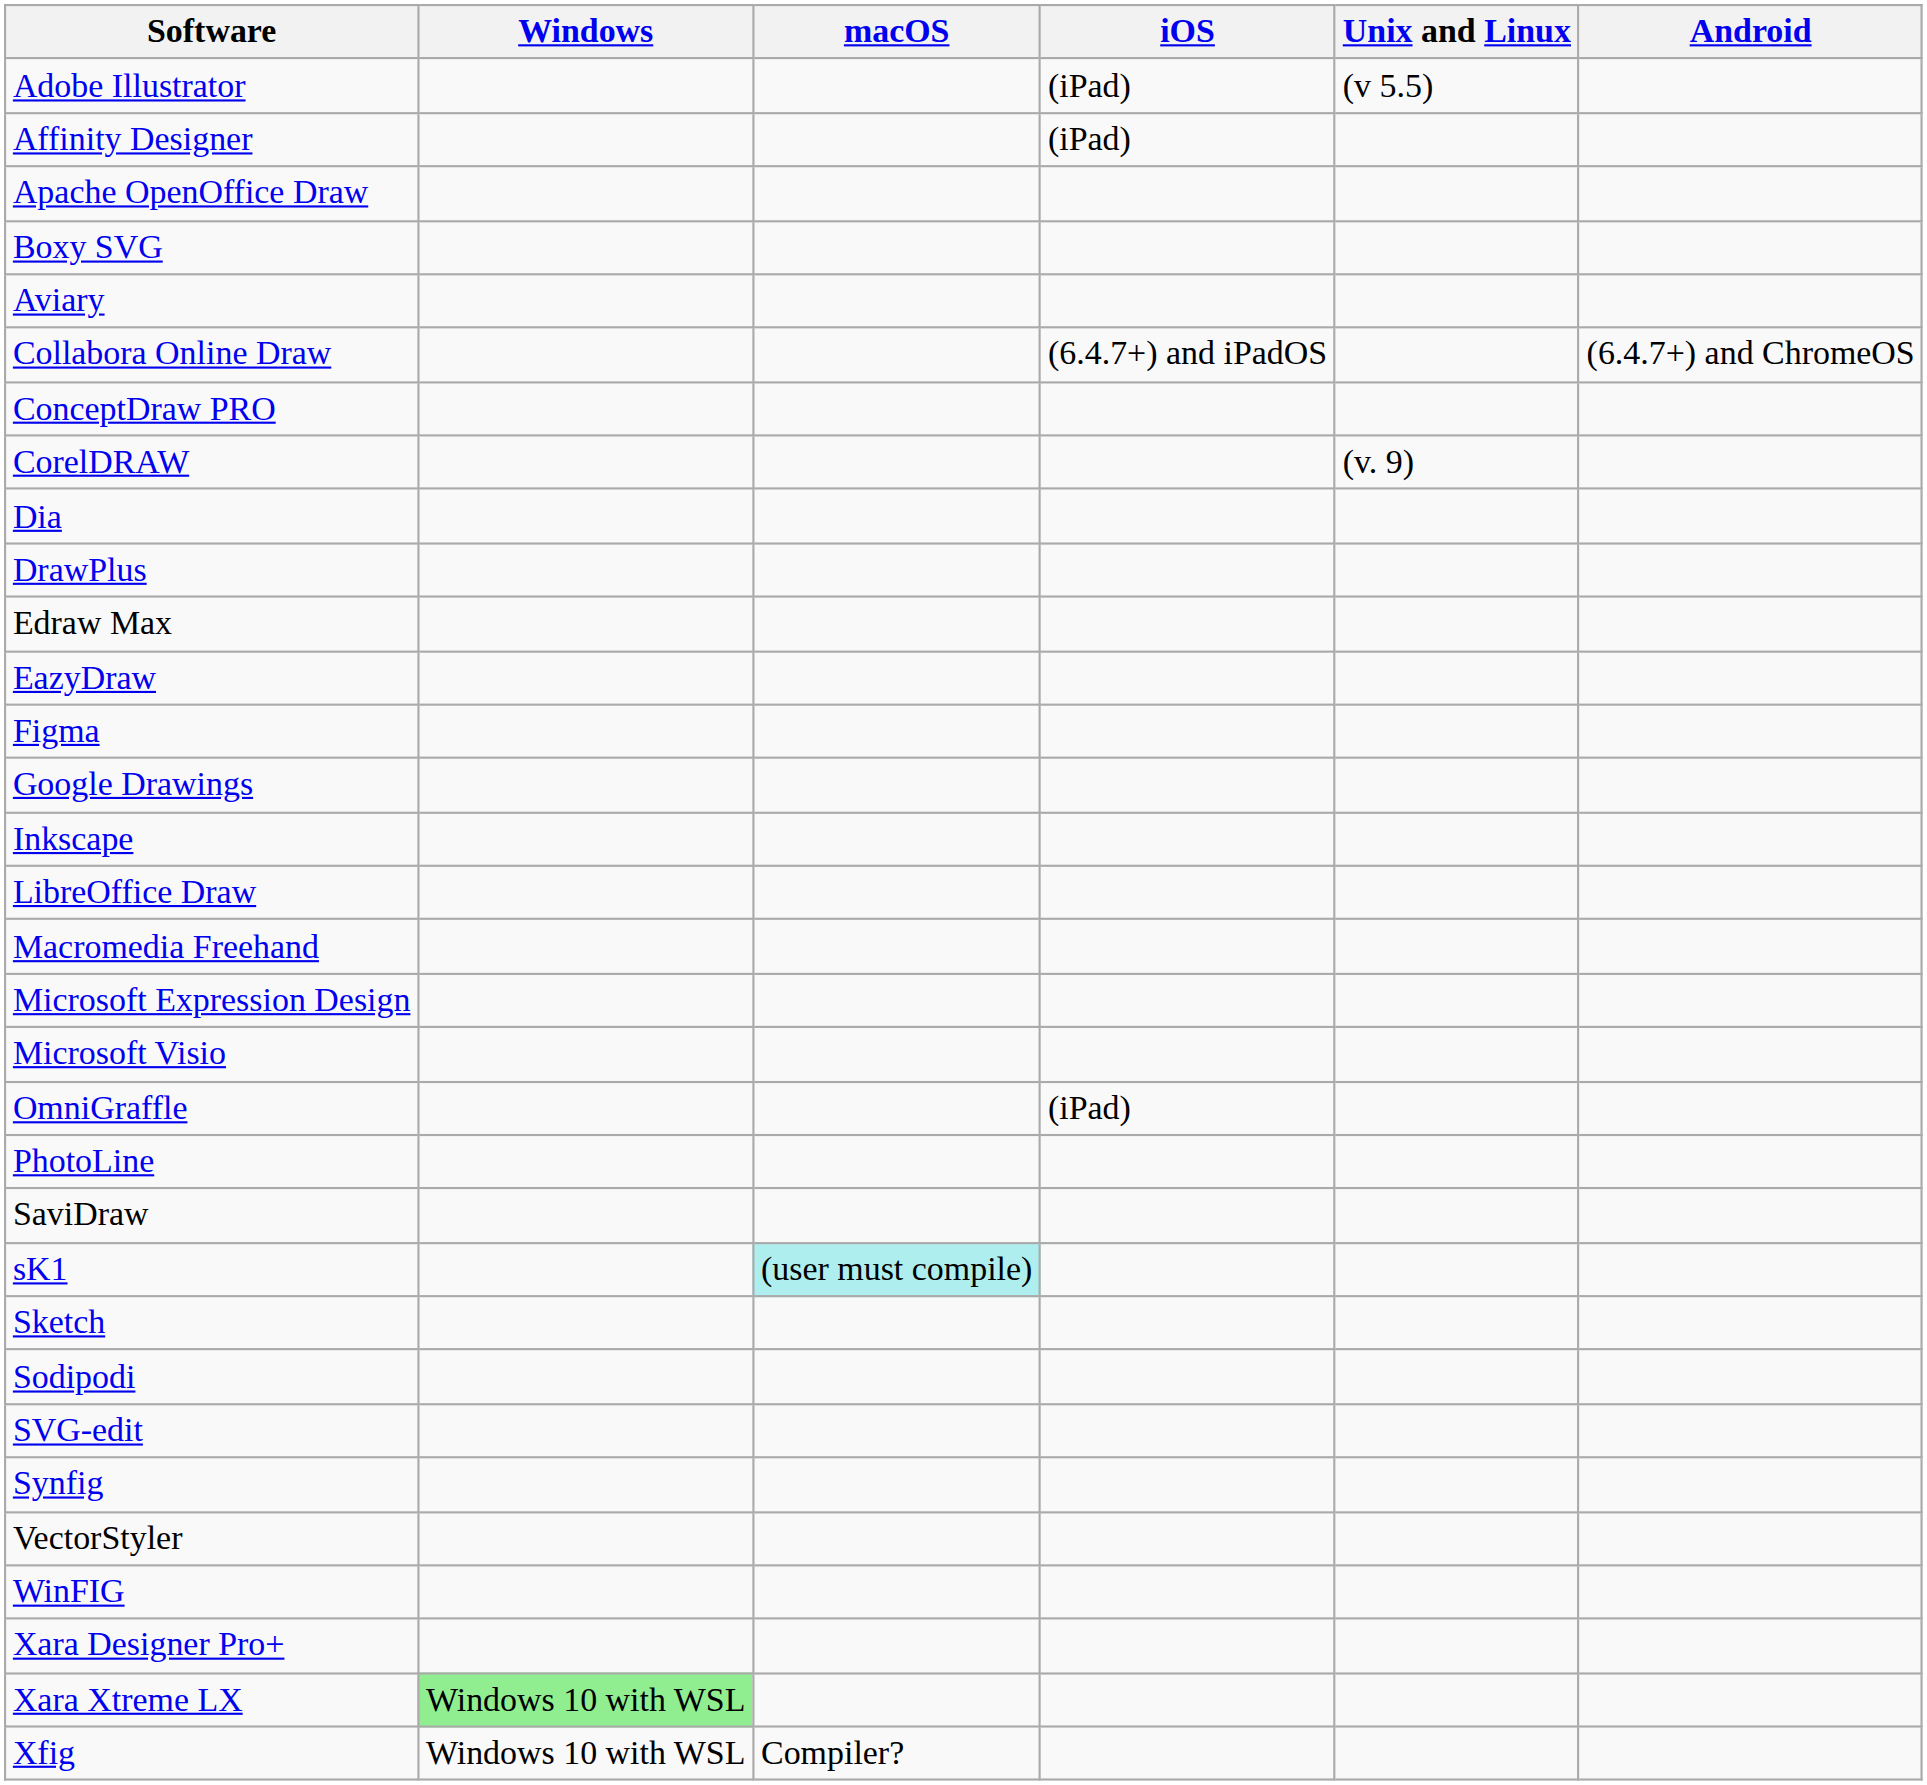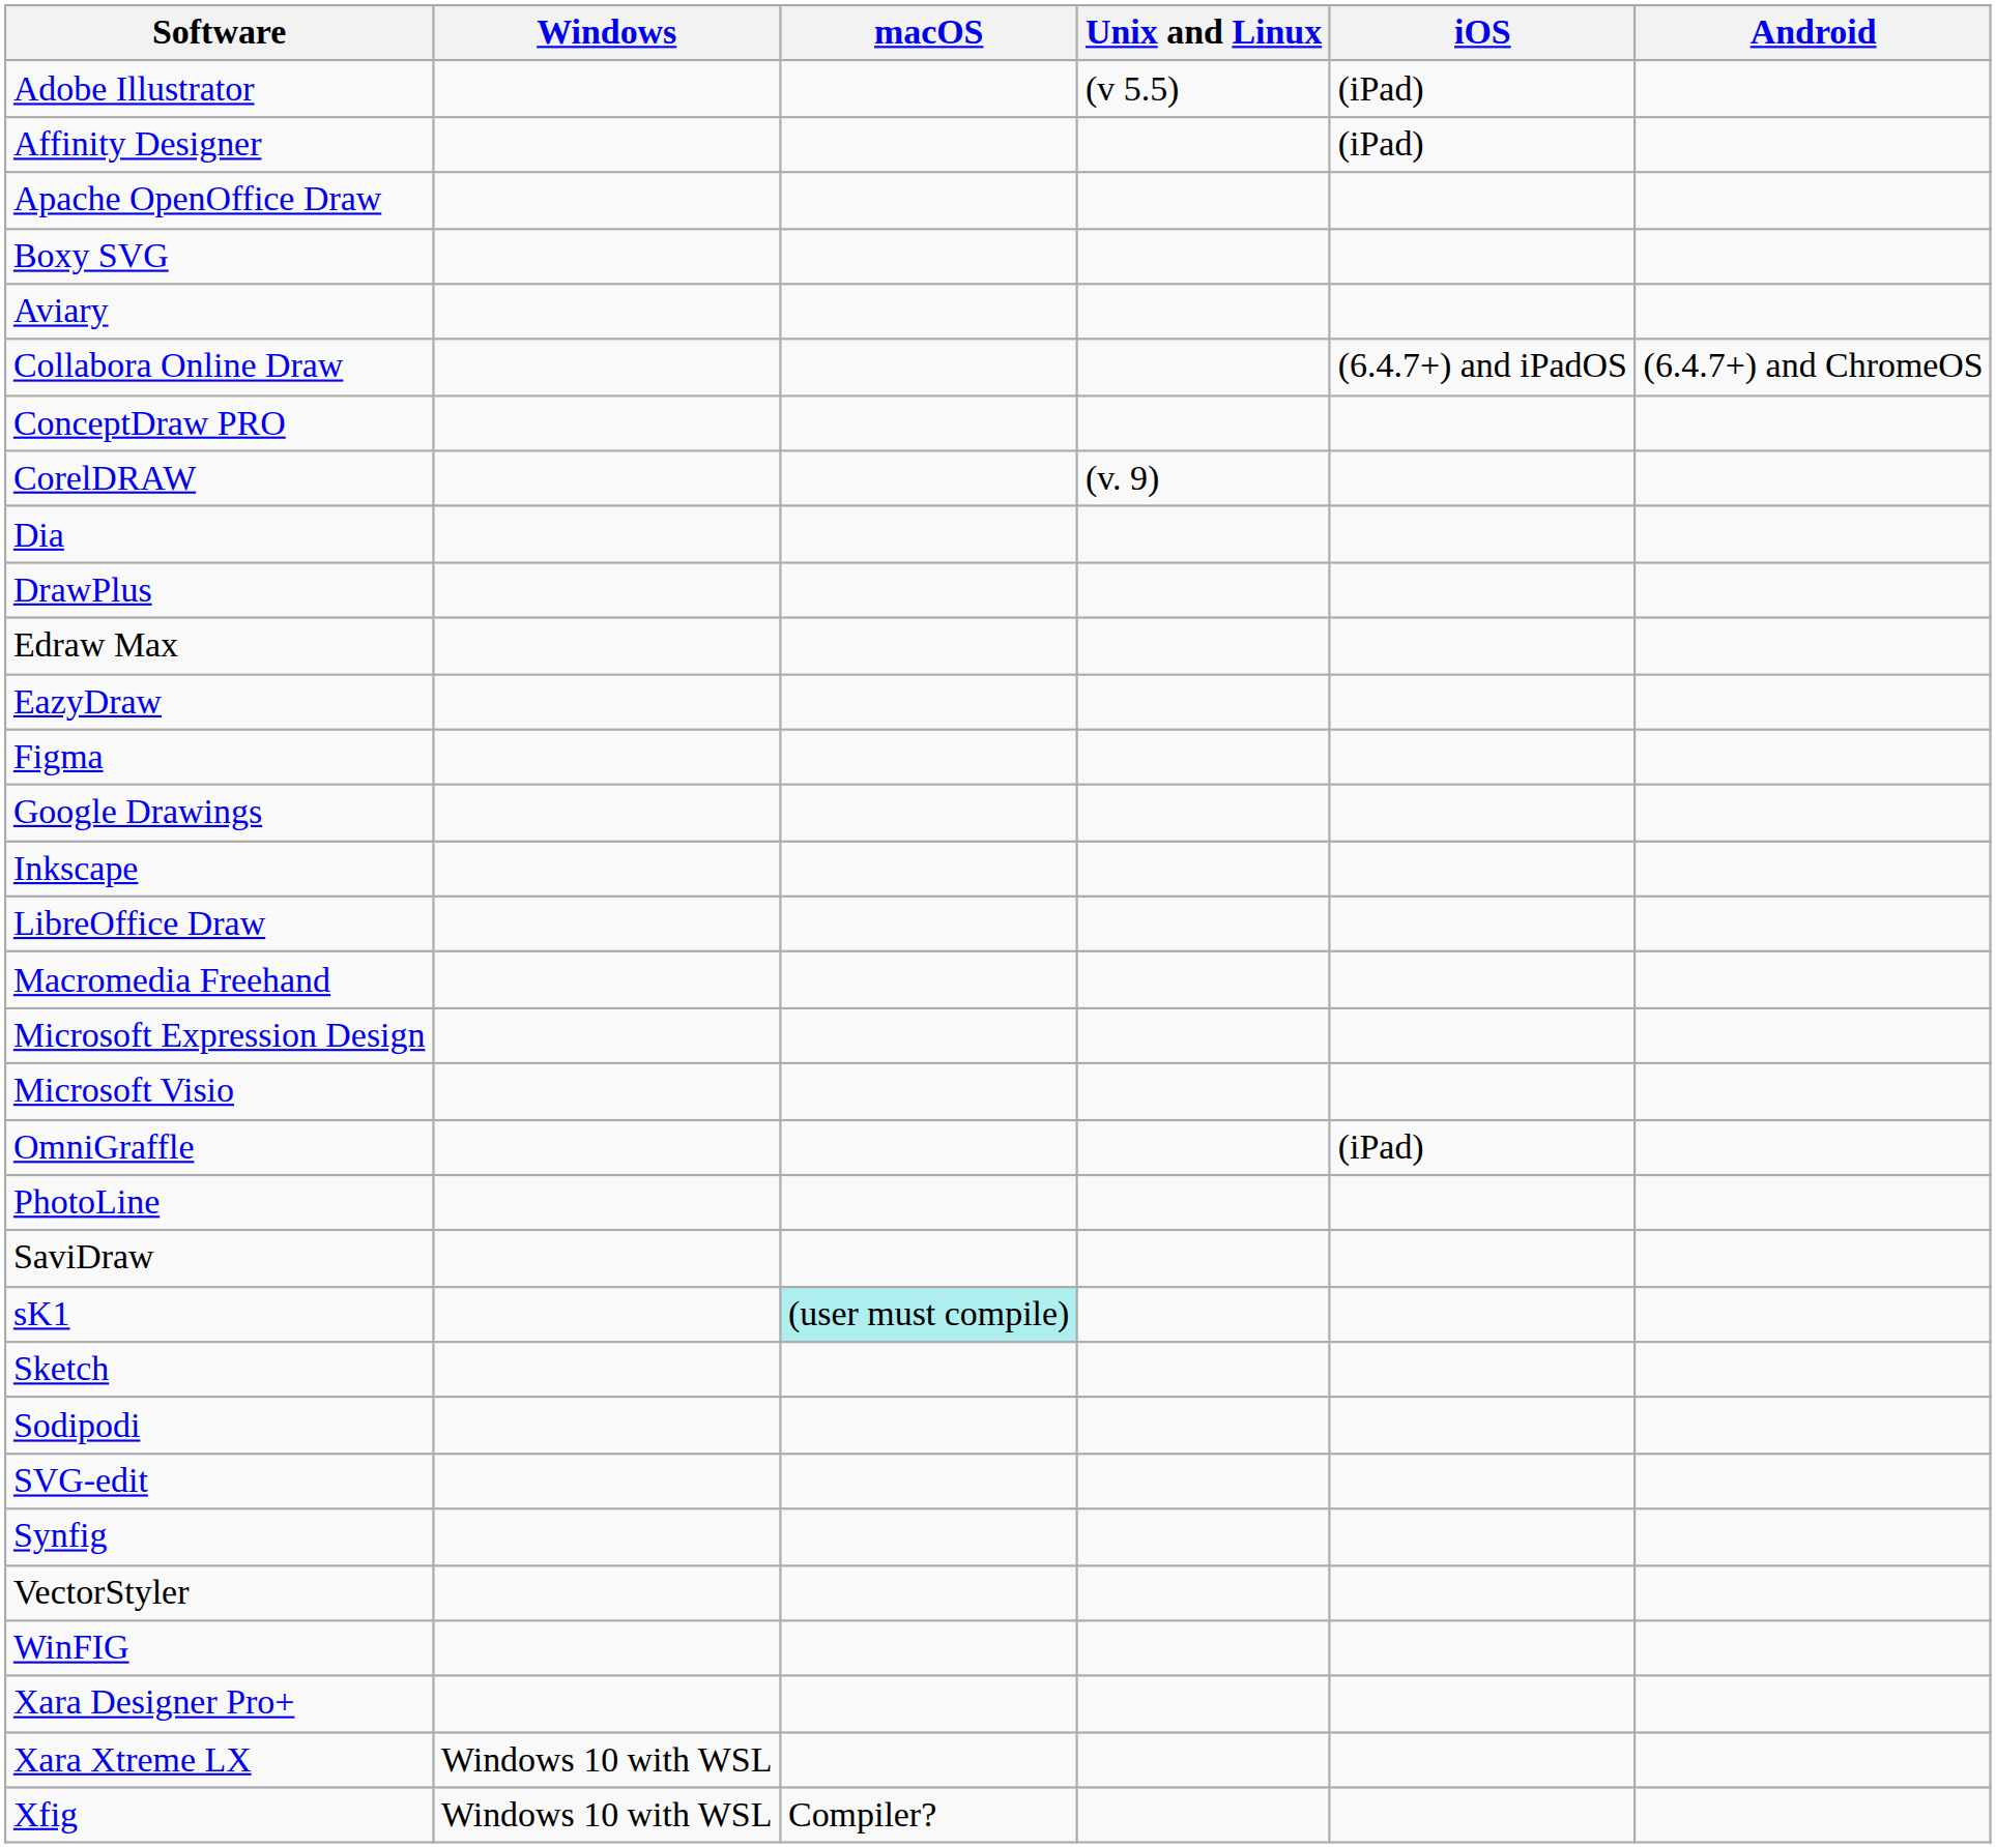columns swapped: Unix and Linux <-> iOS
Xara Xtreme LX | Windows: lightgreen background -> no background
